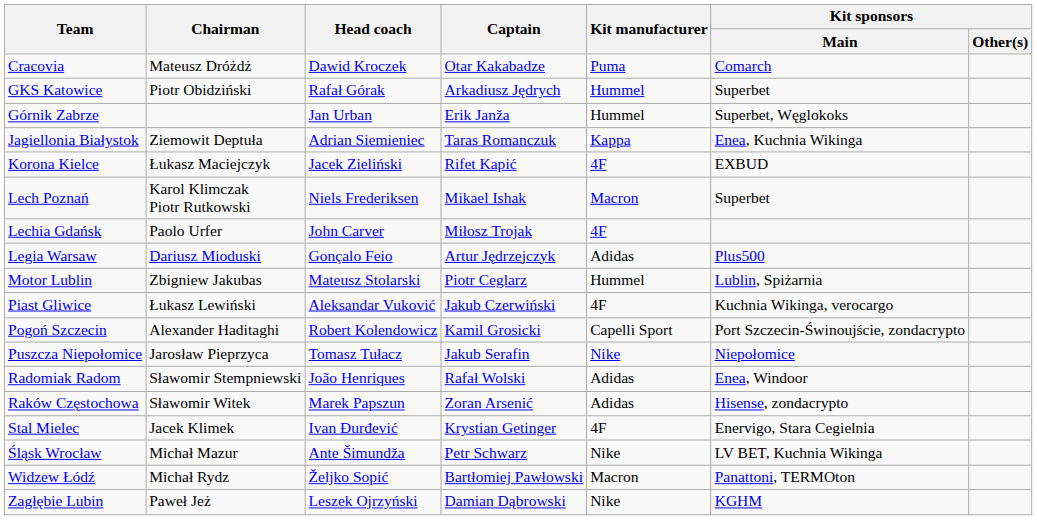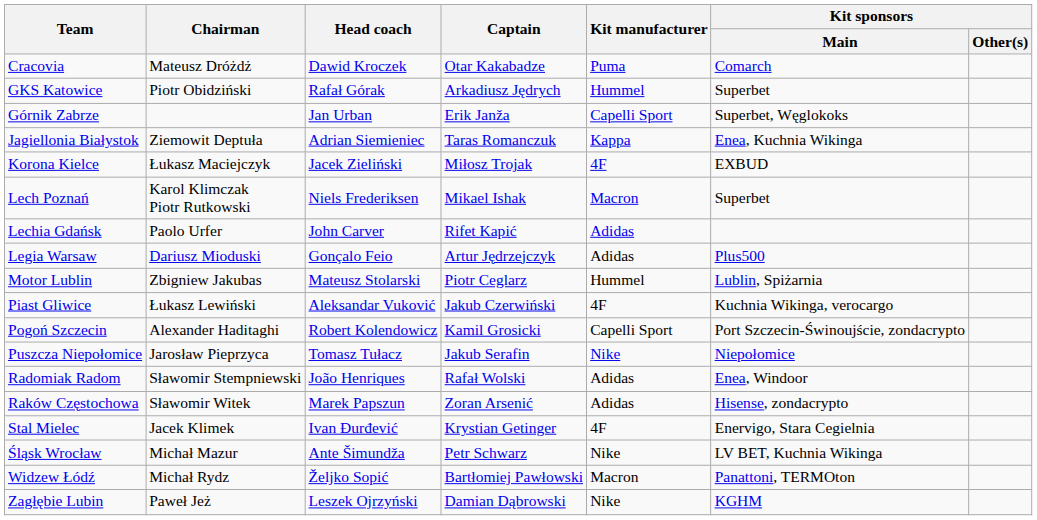Górnik Zabrze | Kit manufacturer: Hummel -> Capelli Sport
Korona Kielce | Captain: Rifet Kapić -> Miłosz Trojak
Lechia Gdańsk | Captain: Miłosz Trojak -> Rifet Kapić
Lechia Gdańsk | Kit manufacturer: 4F -> Adidas
